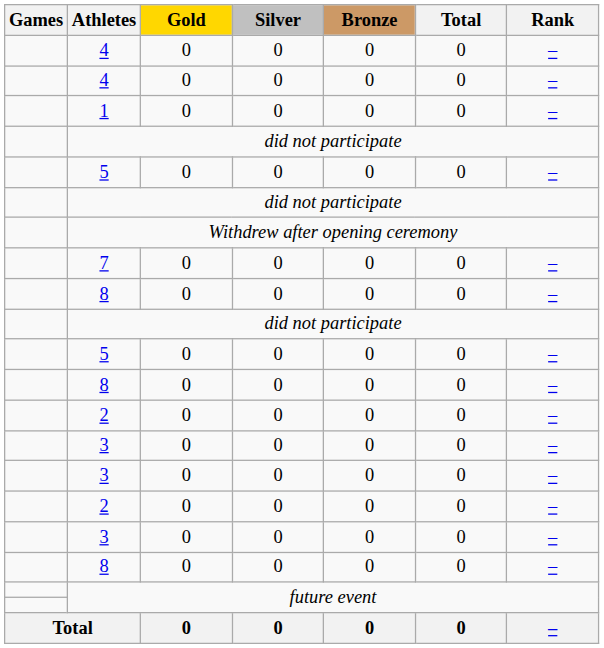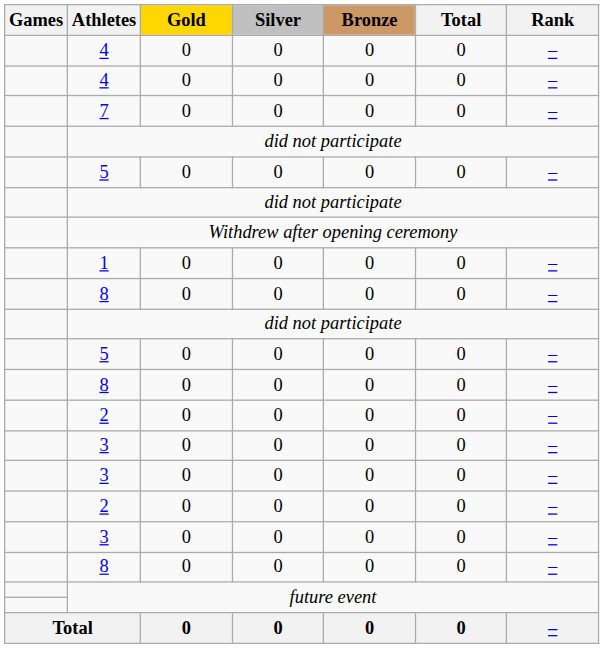rows swapped: 1 <-> 7
